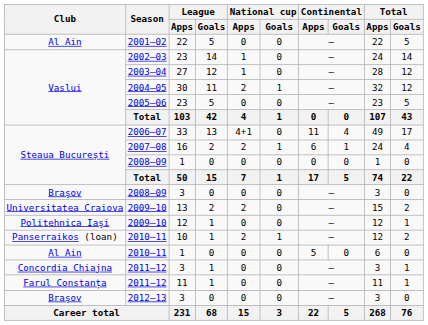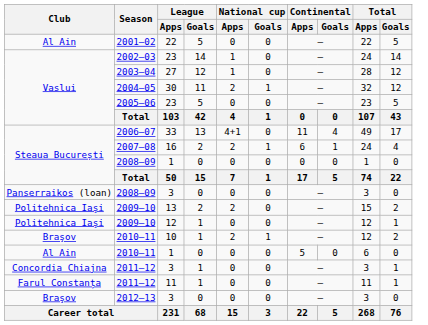2008–09 / 3 | Club: Braşov -> Panserraikos (loan)
2009–10 / 13 | Club: Universitatea Craiova -> Politehnica Iaşi
2010–11 / 10 | Club: Panserraikos (loan) -> Braşov
